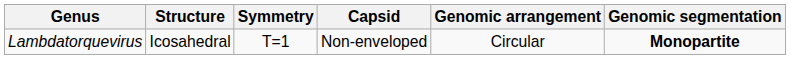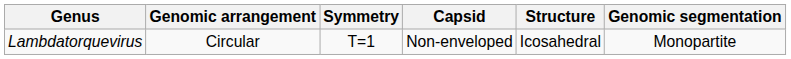columns swapped: Structure <-> Genomic arrangement
Lambdatorquevirus | Genomic segmentation: bold -> normal
